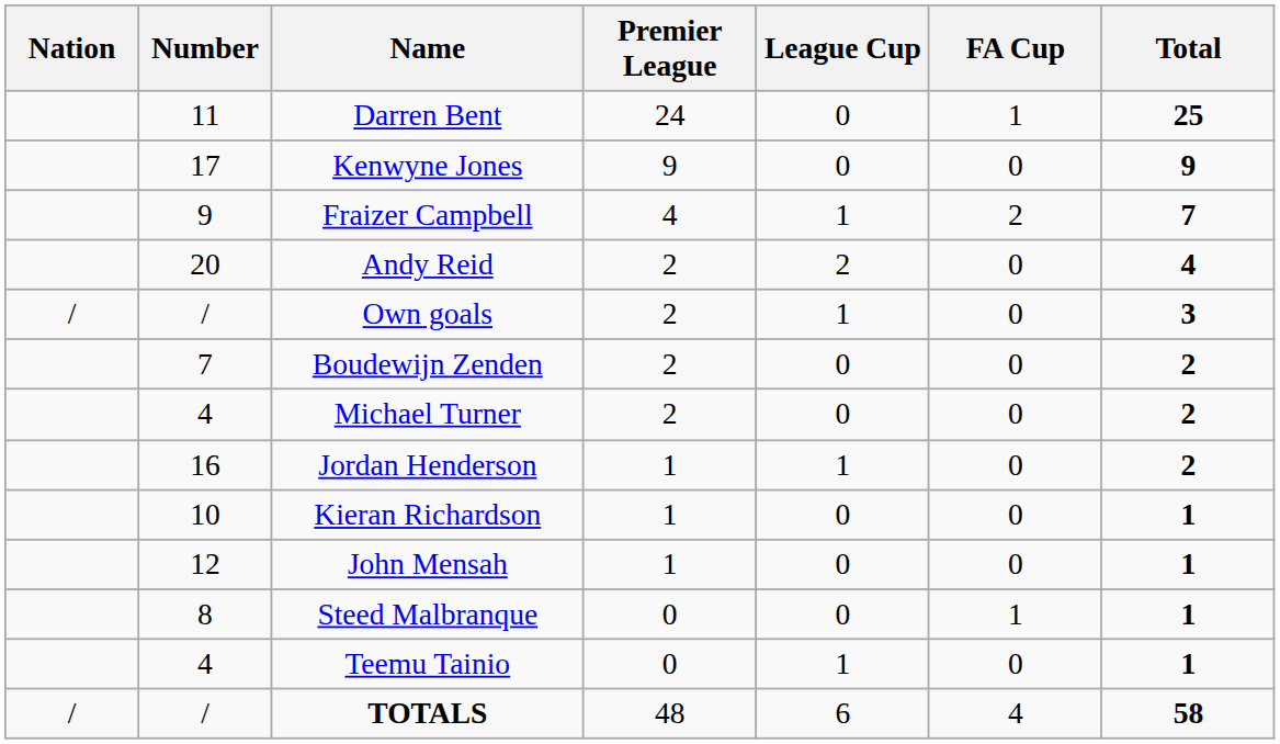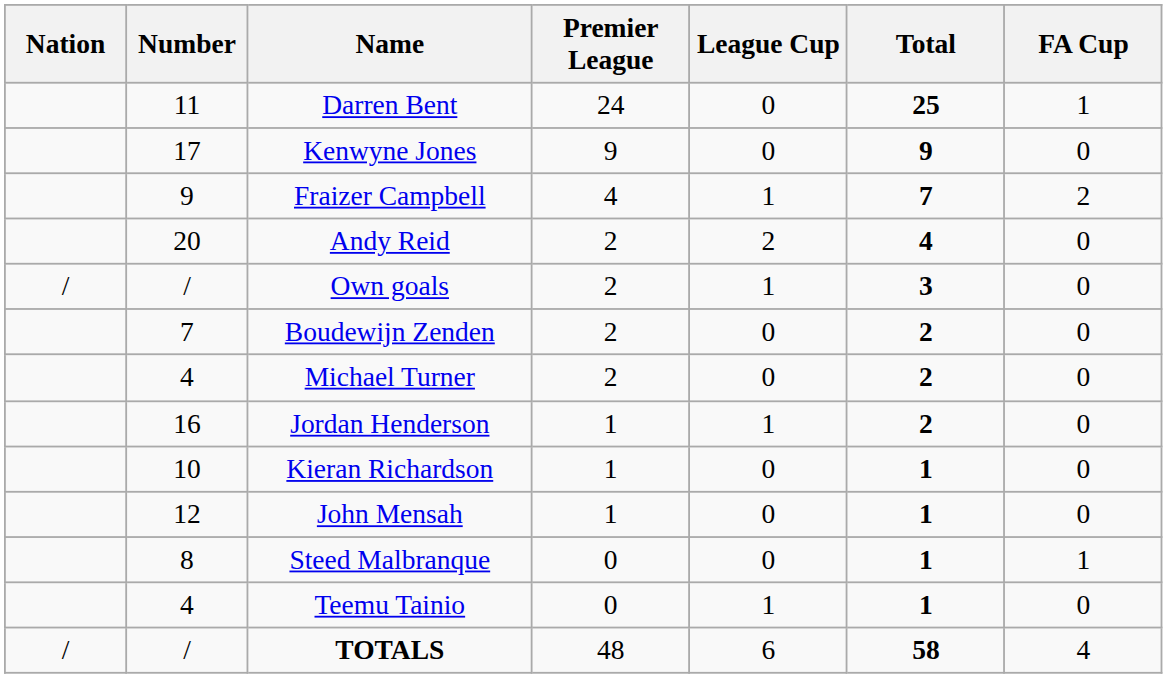columns swapped: FA Cup <-> Total
